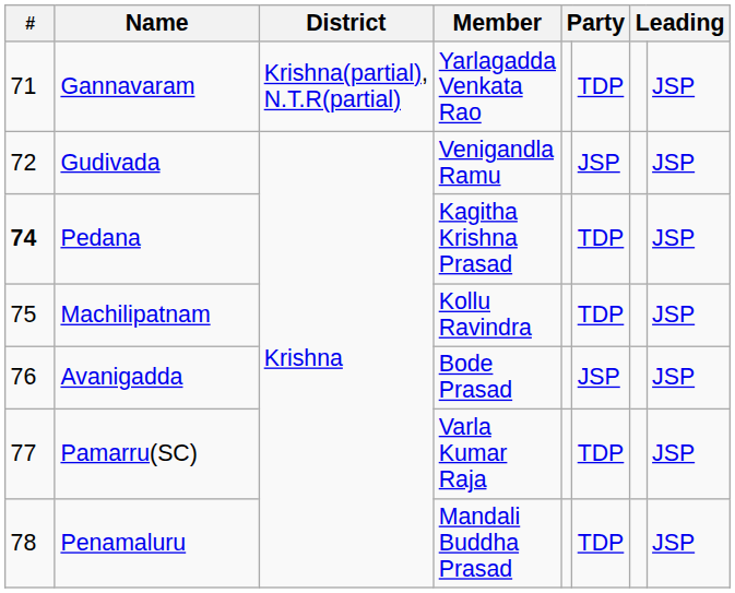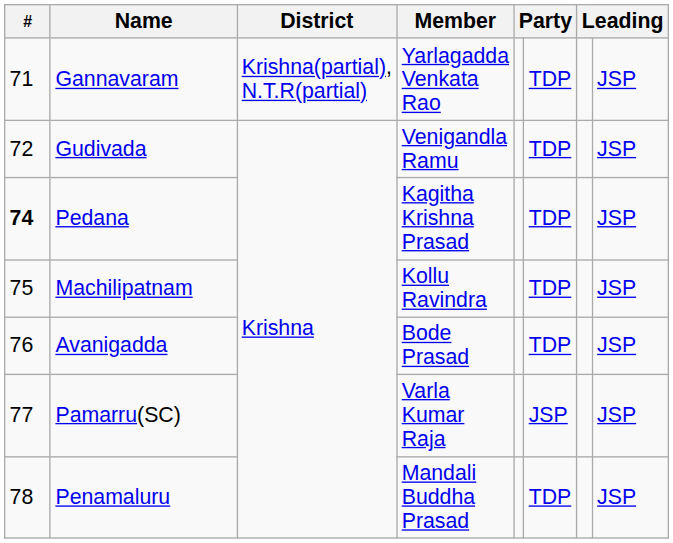Gudivada | column 6: JSP -> TDP
Avanigadda | column 6: JSP -> TDP
Pamarru(SC) | column 6: TDP -> JSP
